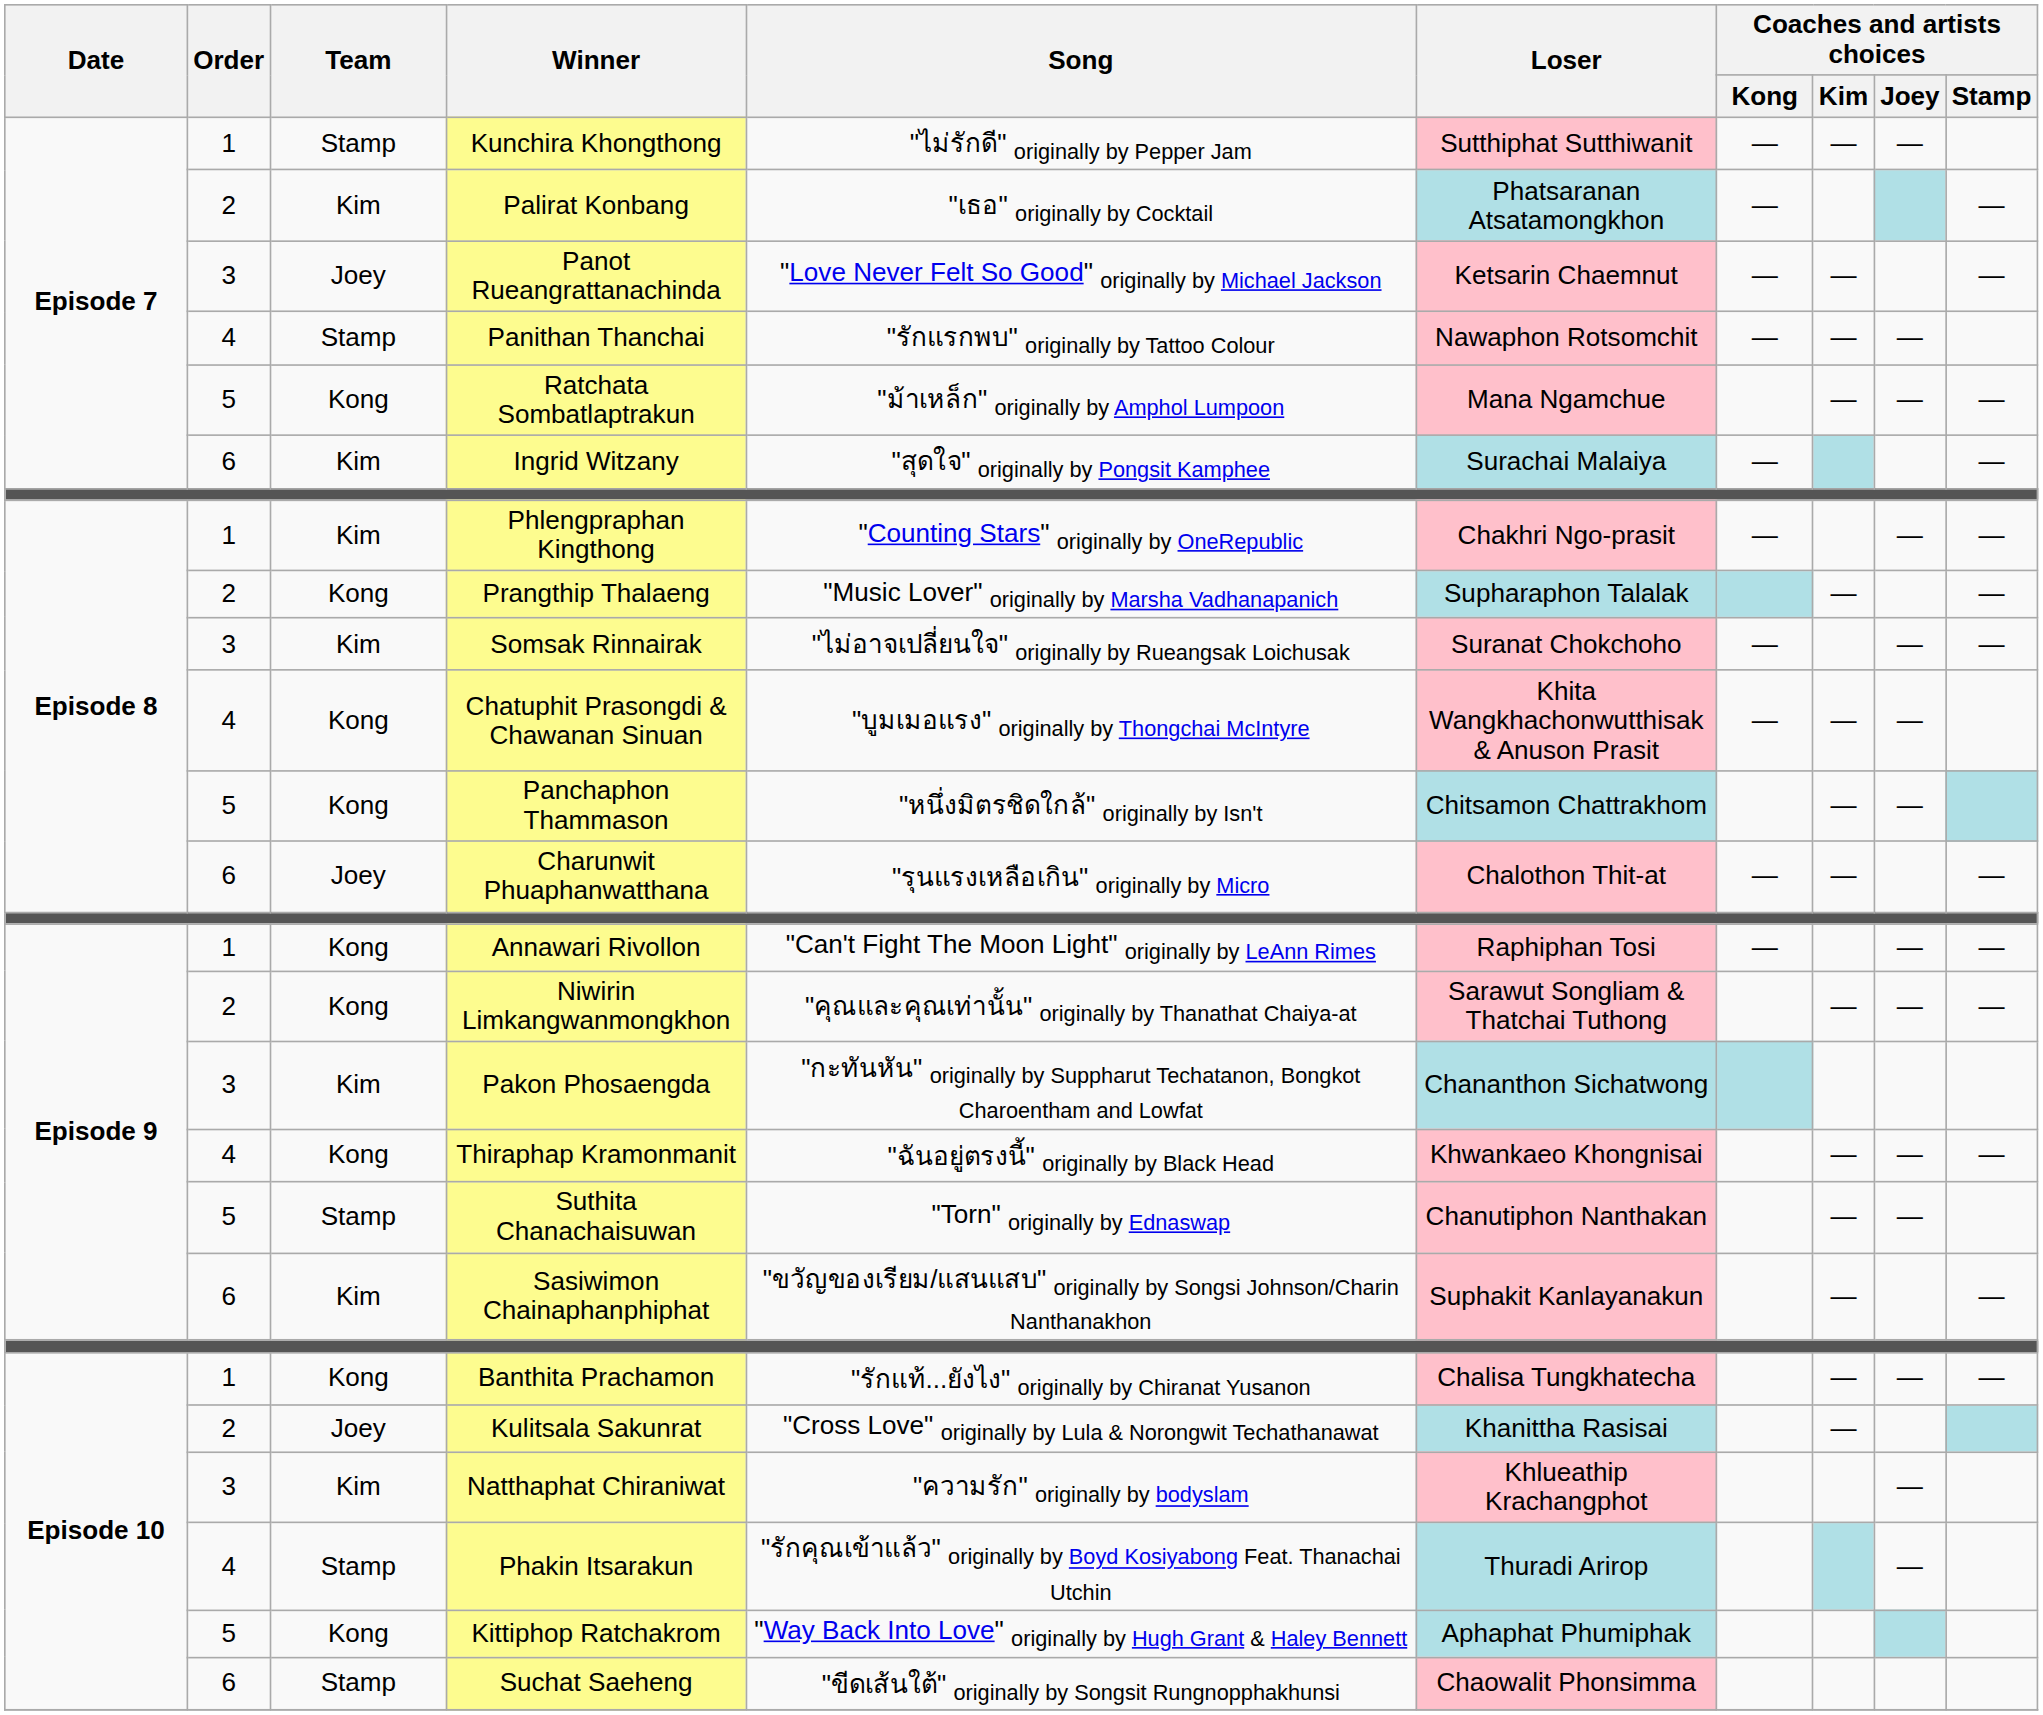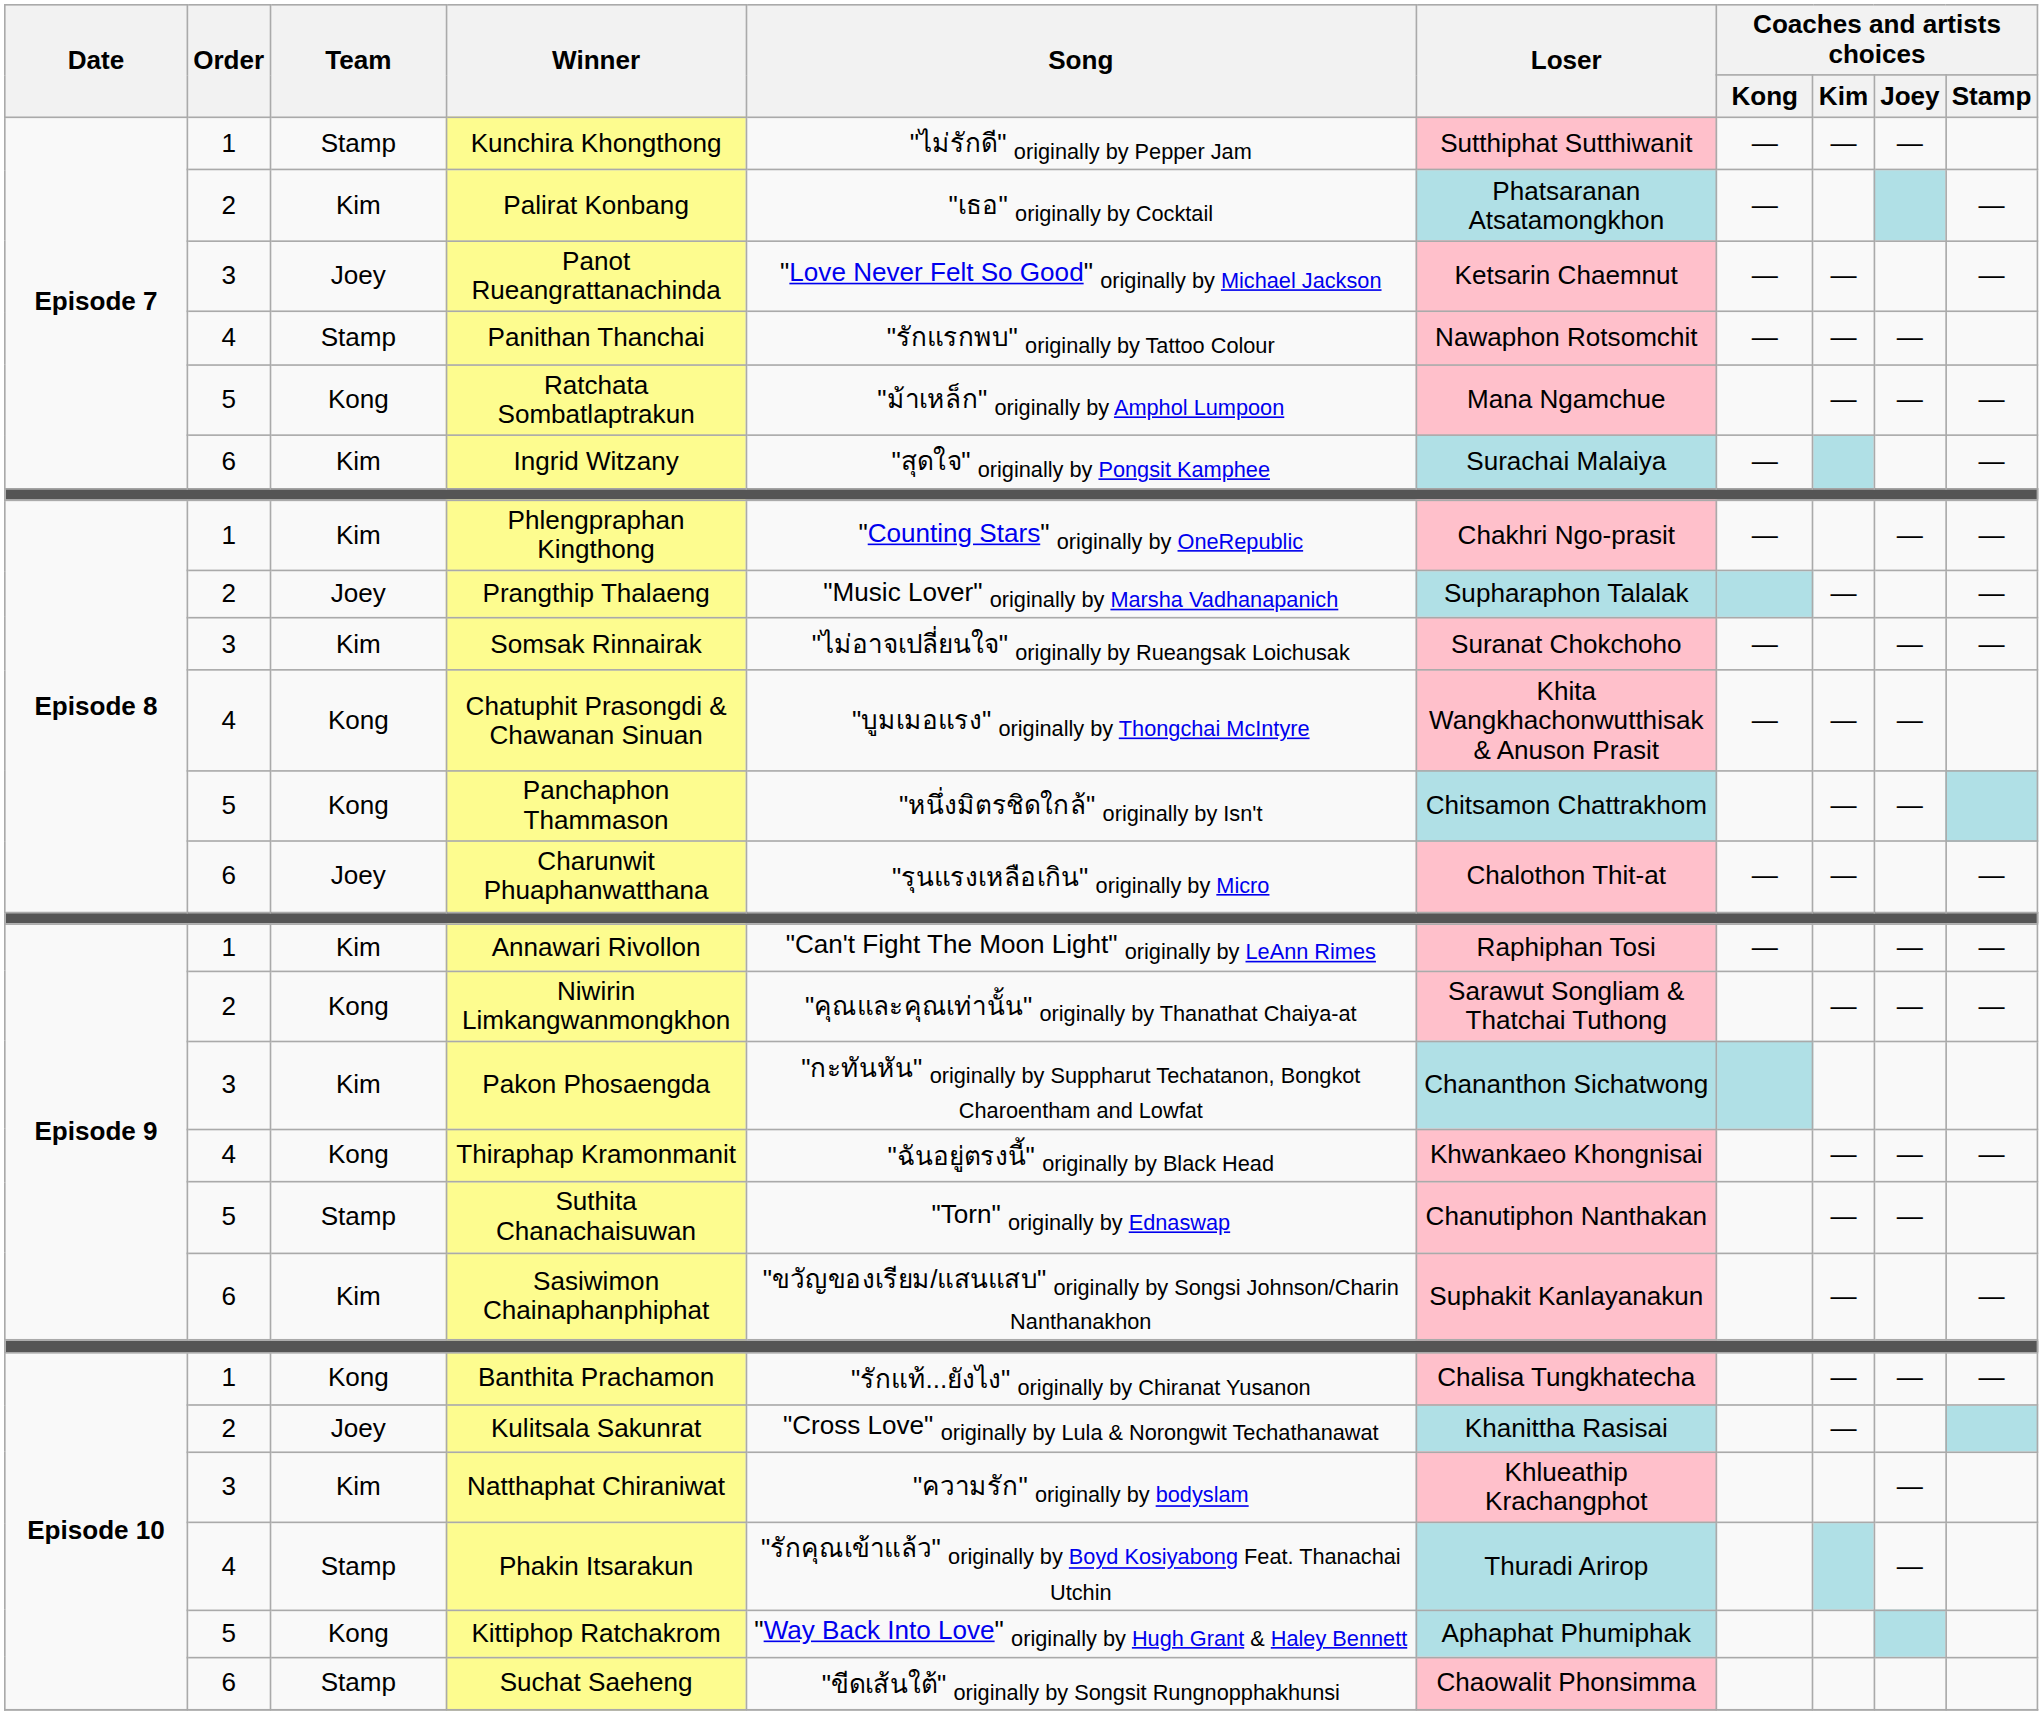Prangthip Thalaeng | Team: Kong -> Joey
Annawari Rivollon | Team: Kong -> Kim
